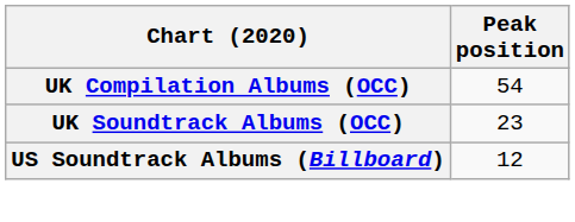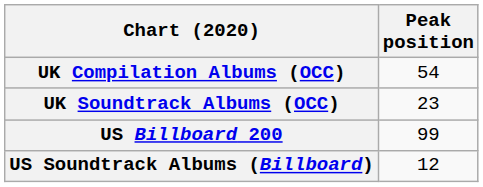+ row: US Billboard 200 | 99
